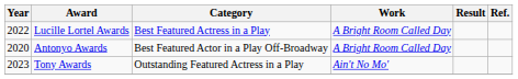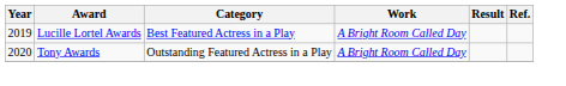Lucille Lortel Awards | Year: 2022 -> 2019
- row: 2020 | Antonyo Awards | Best Featured Actor in a Play Off-Broadway | A Bright Room Called Day
Tony Awards | Year: 2023 -> 2020
Tony Awards | Work: Ain't No Mo' -> A Bright Room Called Day
